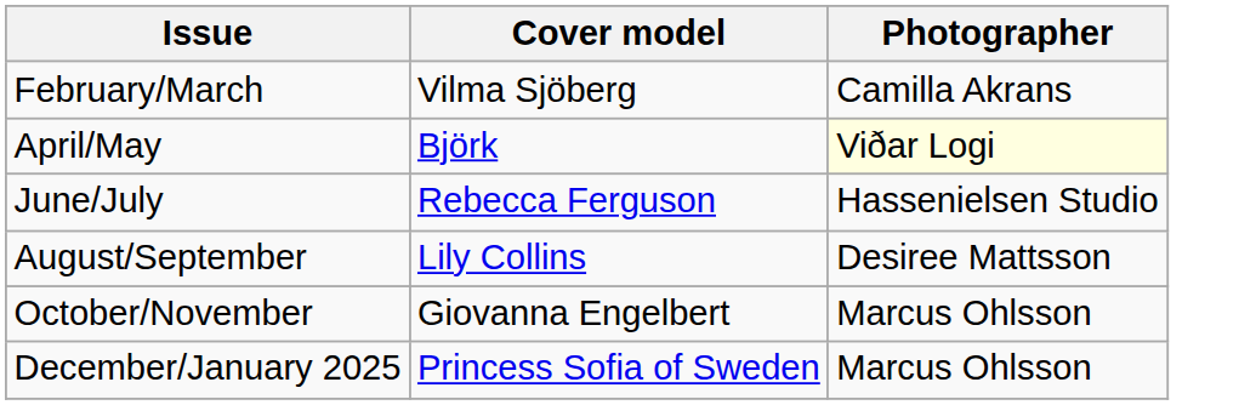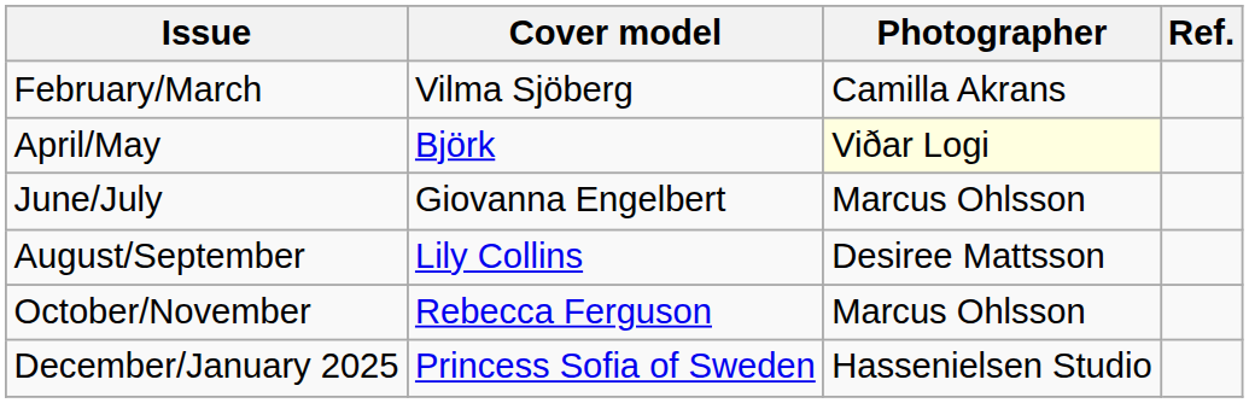+ column: Ref.
June/July | Cover model: Rebecca Ferguson -> Giovanna Engelbert
June/July | Photographer: Hassenielsen Studio -> Marcus Ohlsson
October/November | Cover model: Giovanna Engelbert -> Rebecca Ferguson
December/January 2025 | Photographer: Marcus Ohlsson -> Hassenielsen Studio
